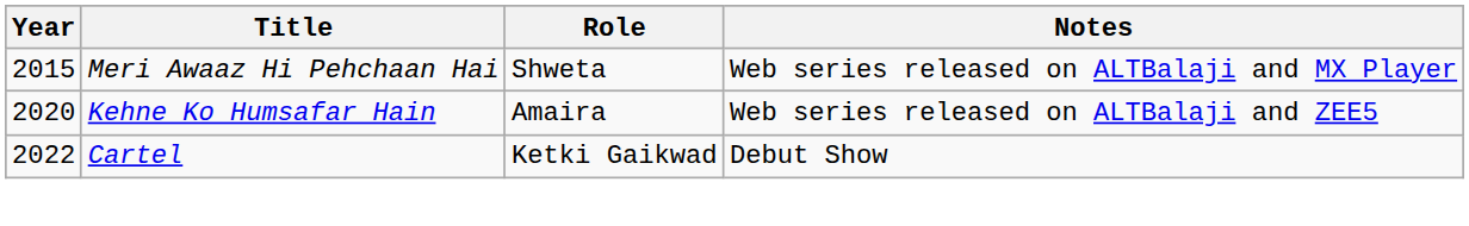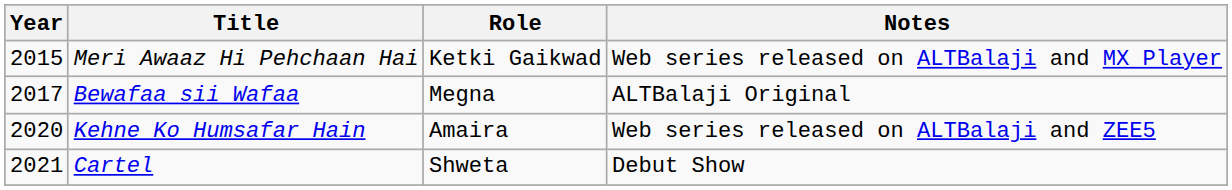Meri Awaaz Hi Pehchaan Hai | Role: Shweta -> Ketki Gaikwad
+ row: 2017 | Bewafaa sii Wafaa | Megna | ALTBalaji Original
Cartel | Year: 2022 -> 2021
Cartel | Role: Ketki Gaikwad -> Shweta
